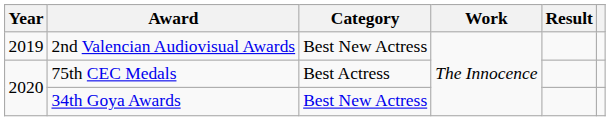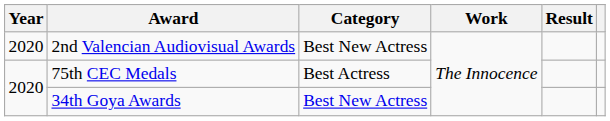2nd Valencian Audiovisual Awards | Year: 2019 -> 2020
